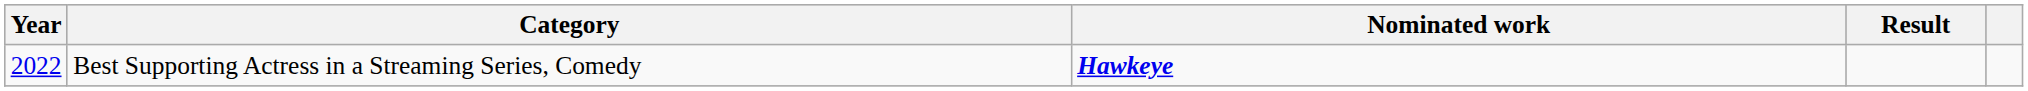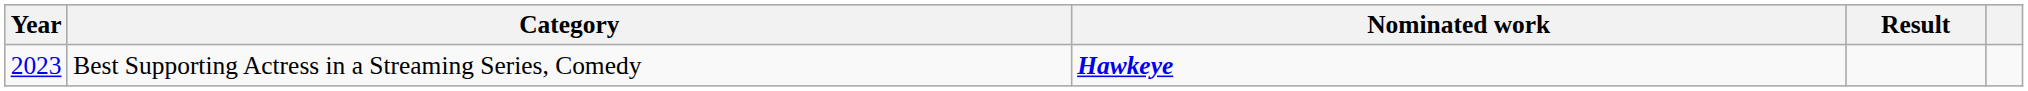Best Supporting Actress in a Streaming Series, Comedy | Year: 2022 -> 2023
